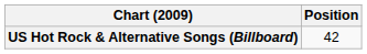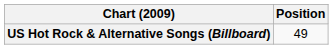US Hot Rock & Alternative Songs (Billboard) | Position: 42 -> 49
